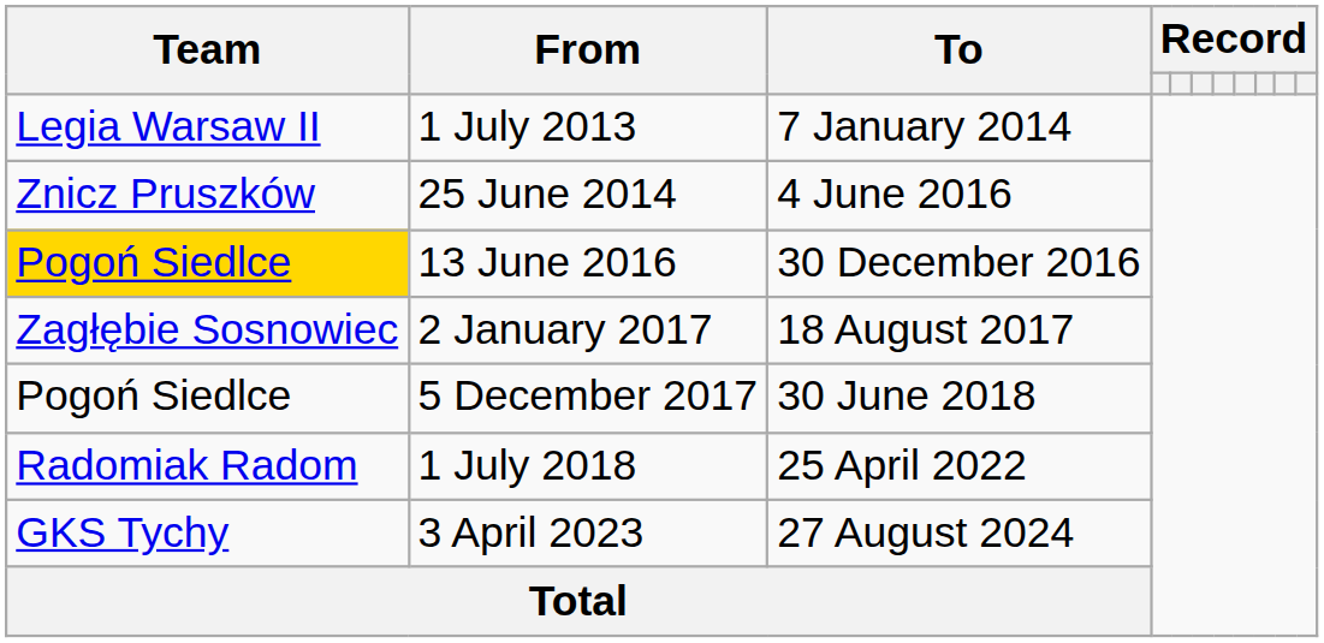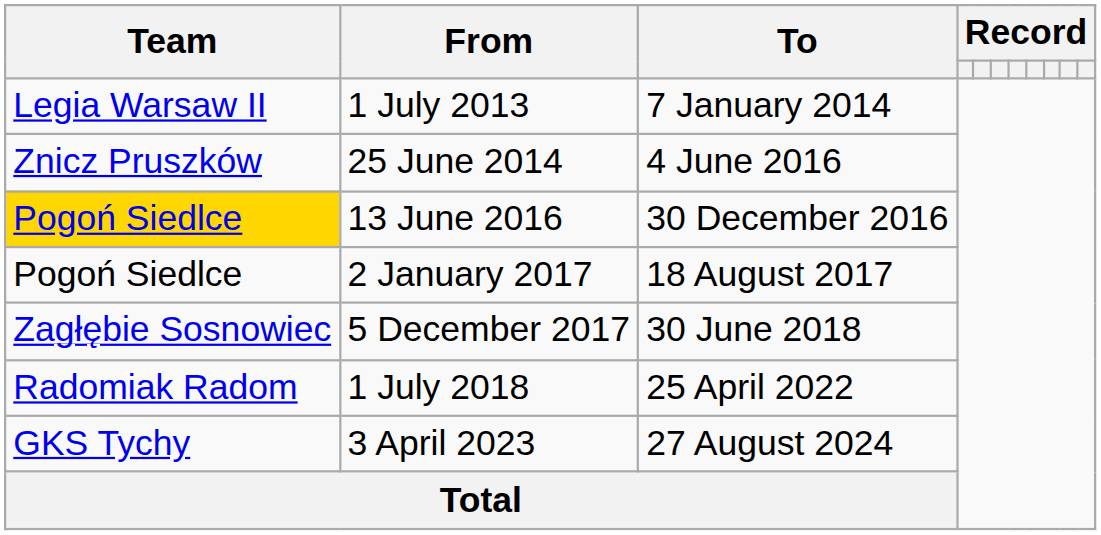2 January 2017 | Team: Zagłębie Sosnowiec -> Pogoń Siedlce
5 December 2017 | Team: Pogoń Siedlce -> Zagłębie Sosnowiec
